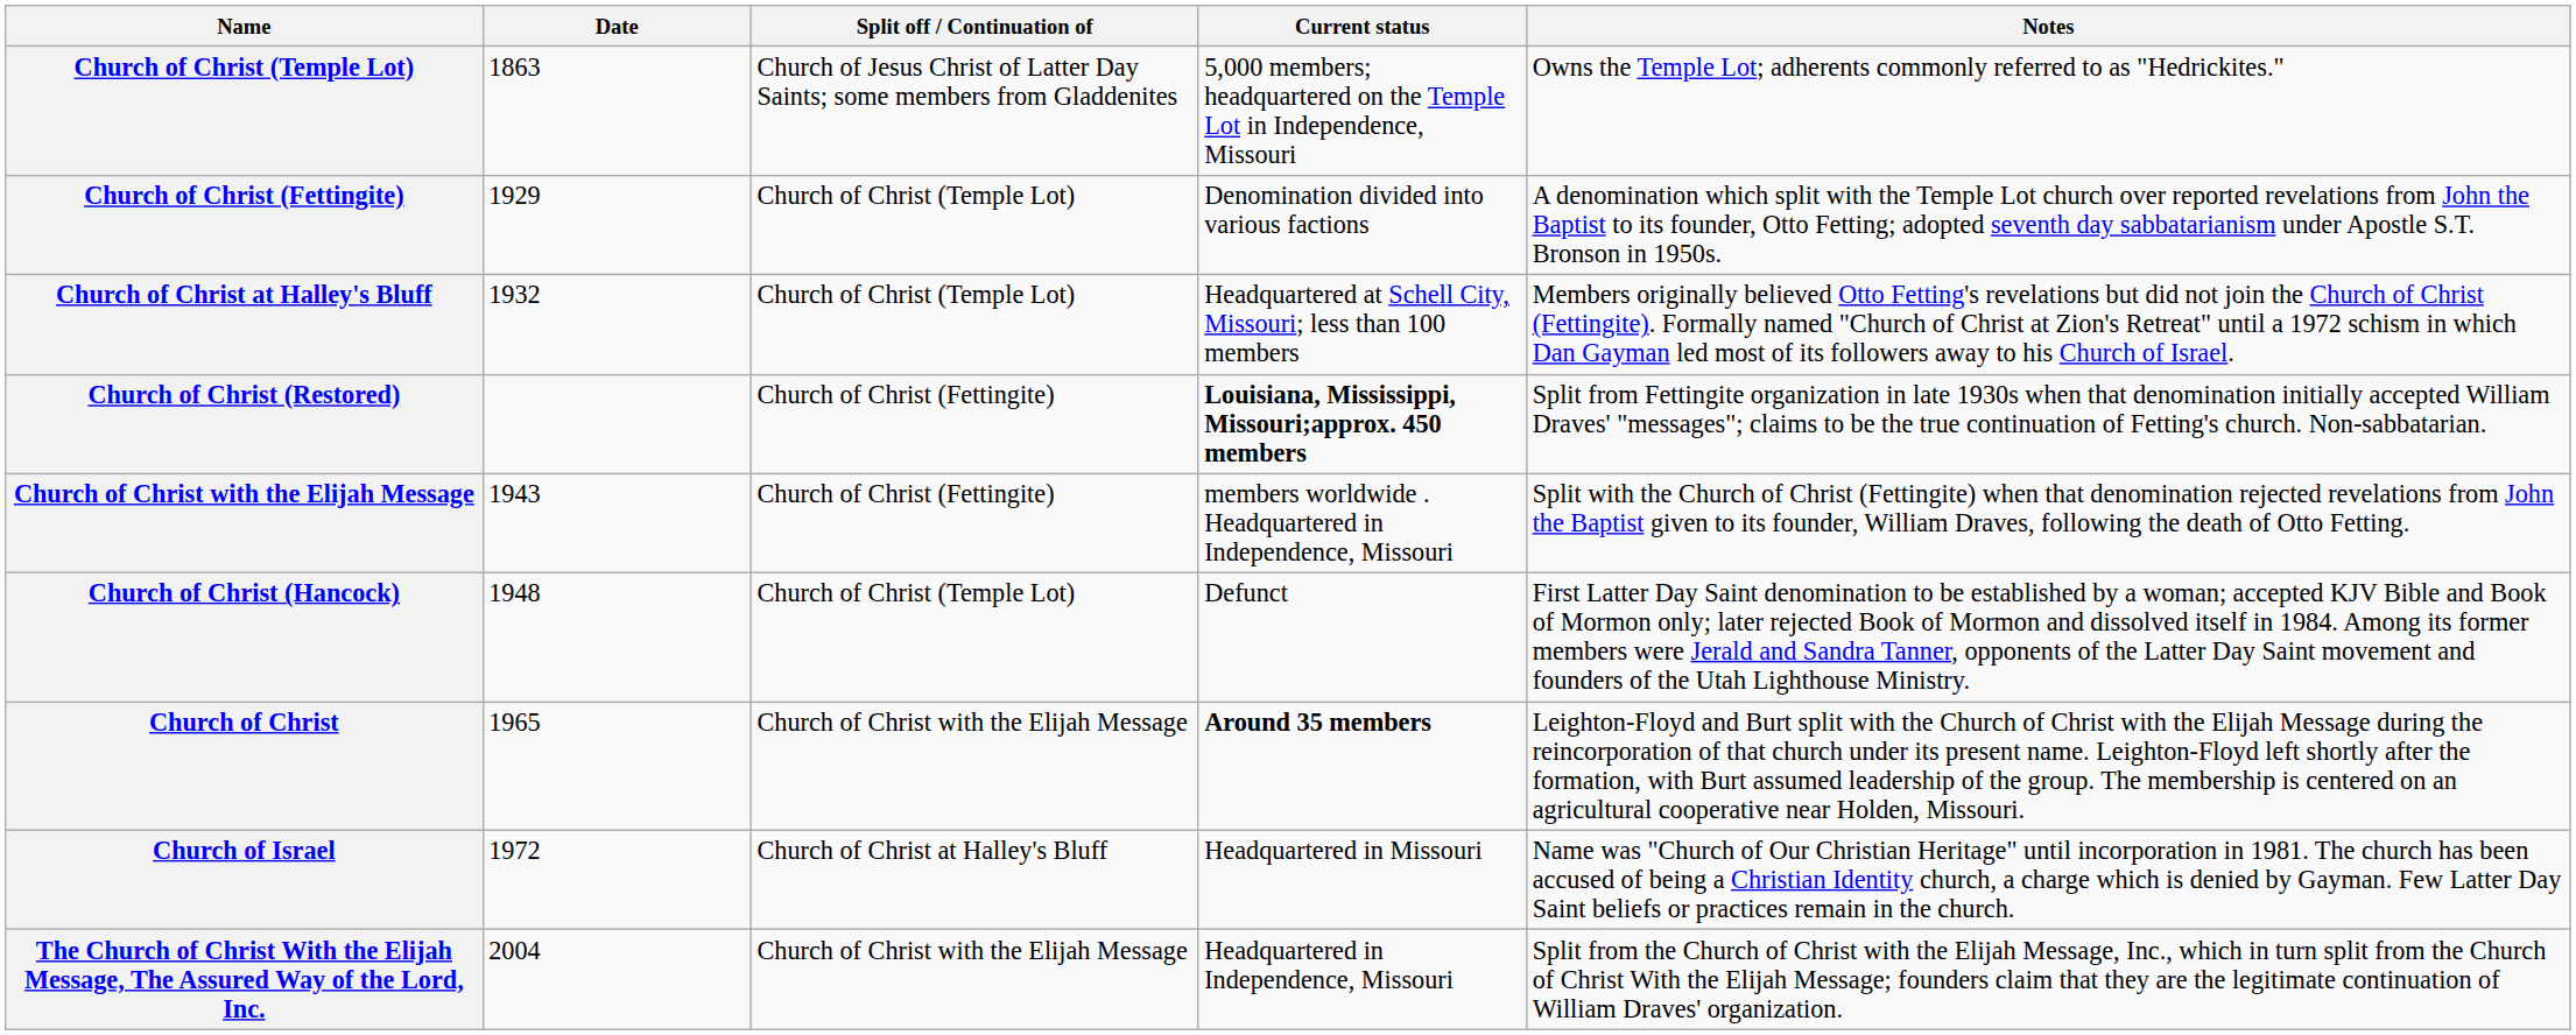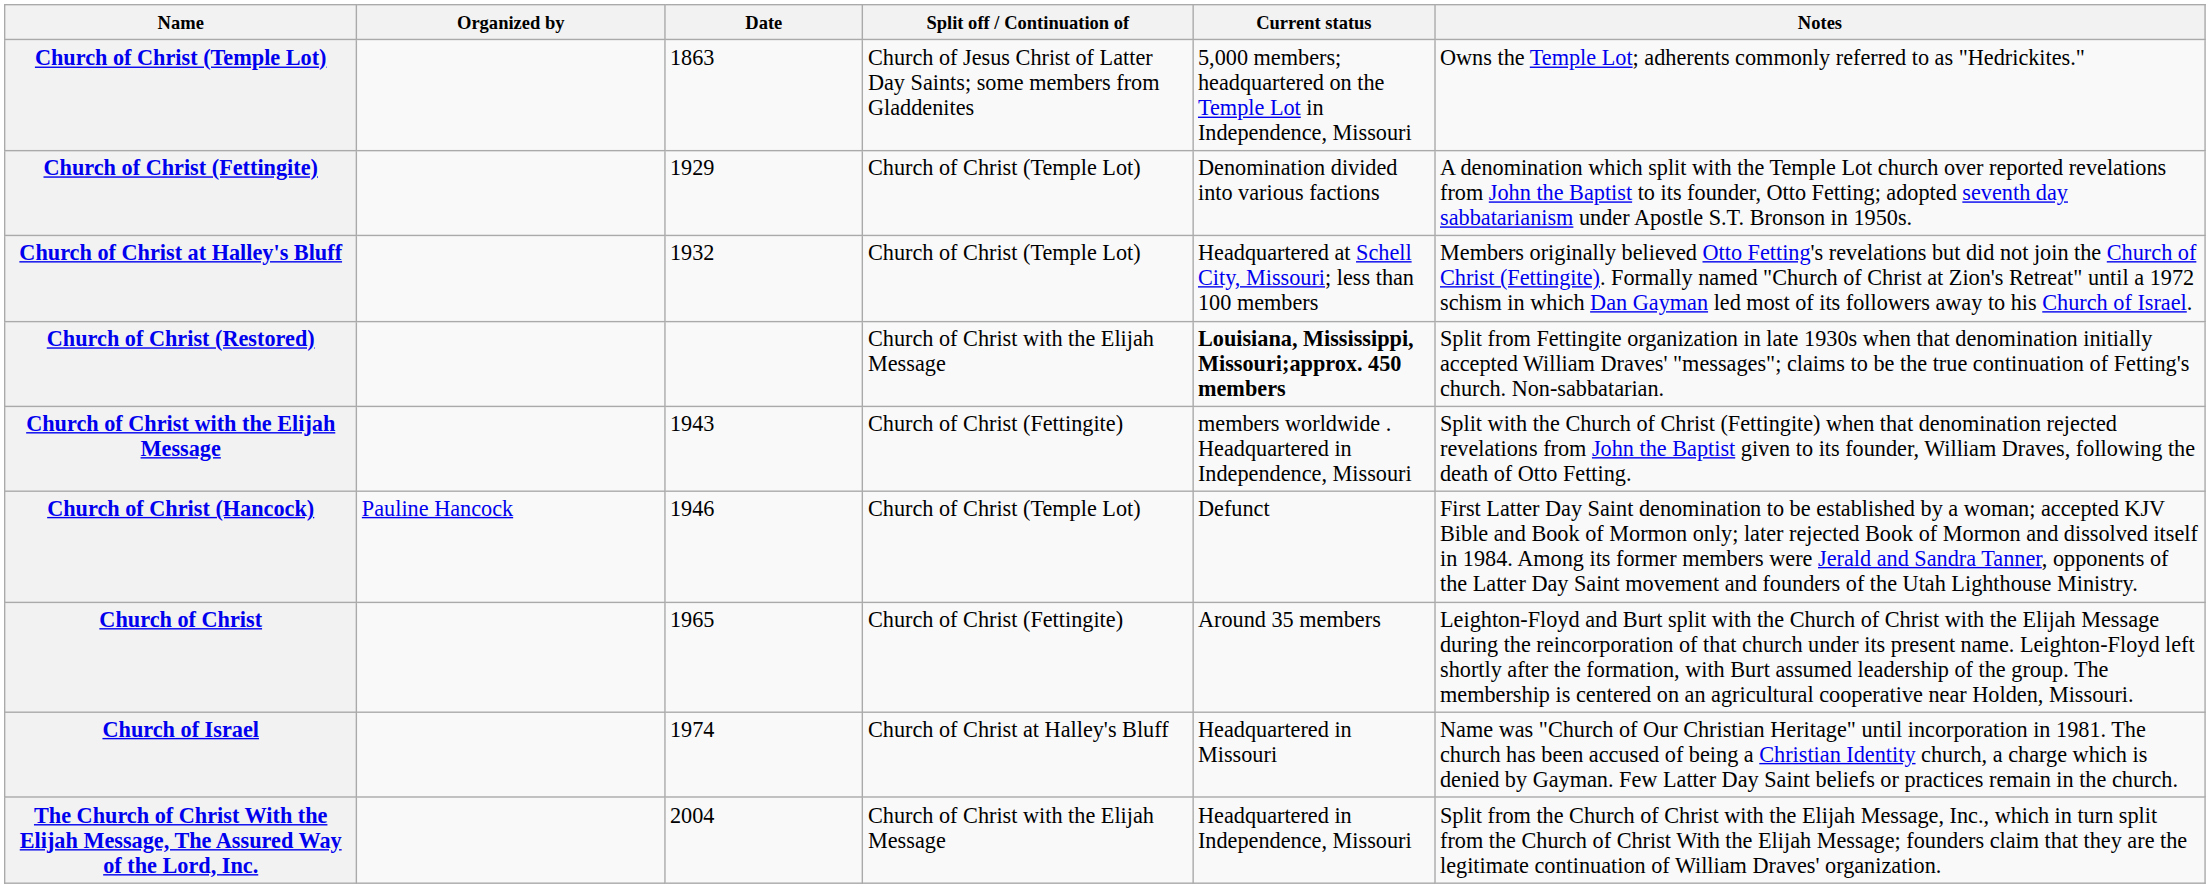+ column: Organized by | Pauline Hancock
Church of Christ (Restored) | Split off / Continuation of: Church of Christ (Fettingite) -> Church of Christ with the Elijah Message
Church of Christ (Hancock) | Date: 1948 -> 1946
Church of Christ | Split off / Continuation of: Church of Christ with the Elijah Message -> Church of Christ (Fettingite)
Church of Christ | Current status: bold -> normal
Church of Israel | Date: 1972 -> 1974
